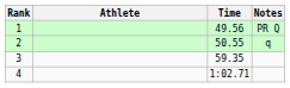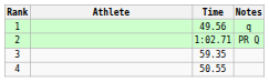1 | Notes: PR Q -> q
2 | Time: 50.55 -> 1:02.71
2 | Notes: q -> PR Q
4 | Time: 1:02.71 -> 50.55
